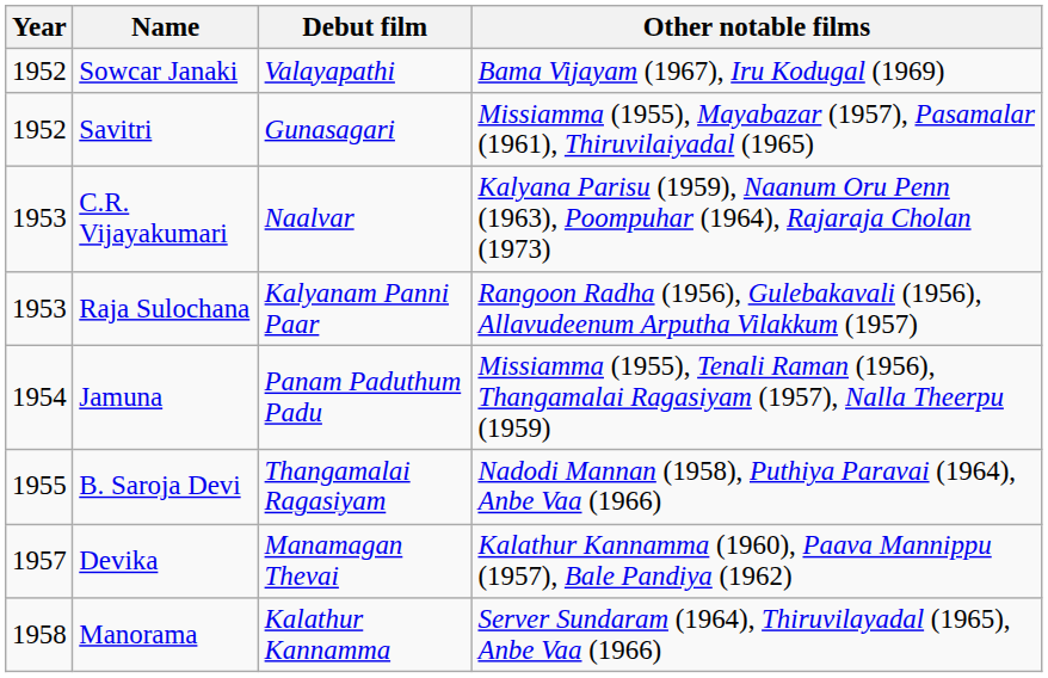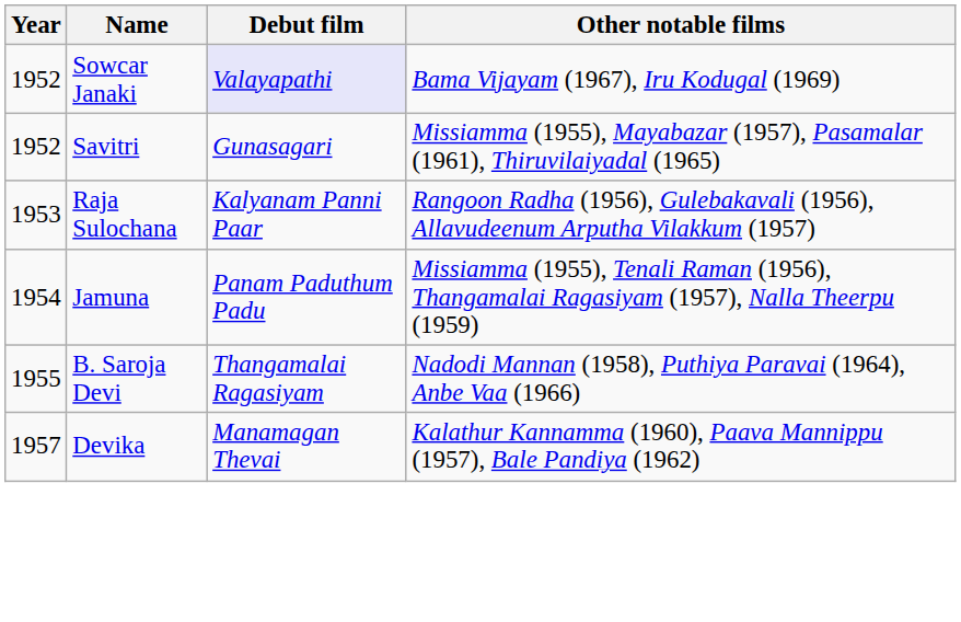Sowcar Janaki | Debut film: no background -> lavender background
- row: 1953 | C.R. Vijayakumari | Naalvar | Kalyana Parisu (1959), Naanum Oru Penn (1963), Poompuhar (1964), Rajaraja Cholan (1973)
- row: 1958 | Manorama | Kalathur Kannamma | Server Sundaram (1964), Thiruvilayadal (1965), Anbe Vaa (1966)
